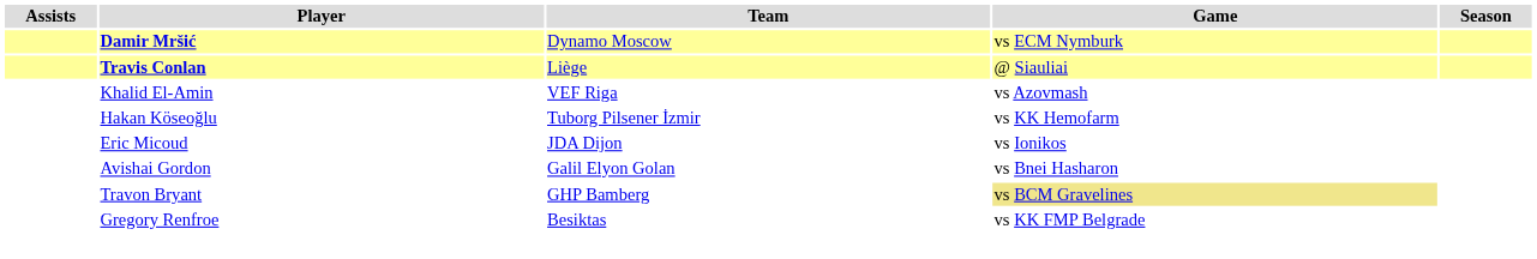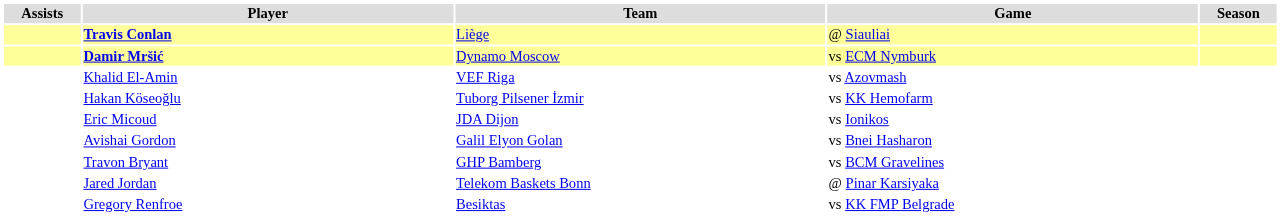rows swapped: Damir Mršić <-> Travis Conlan
Travon Bryant | Game: khaki background -> no background
+ row: Jared Jordan | Telekom Baskets Bonn | @ Pinar Karsiyaka
